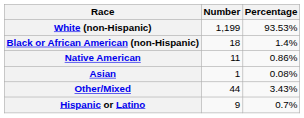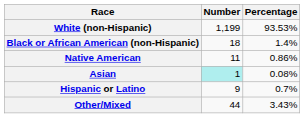Asian | Number: no background -> paleturquoise background
rows swapped: Other/Mixed <-> Hispanic or Latino
